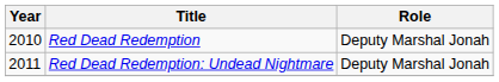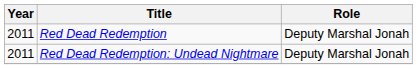Red Dead Redemption | Year: 2010 -> 2011
